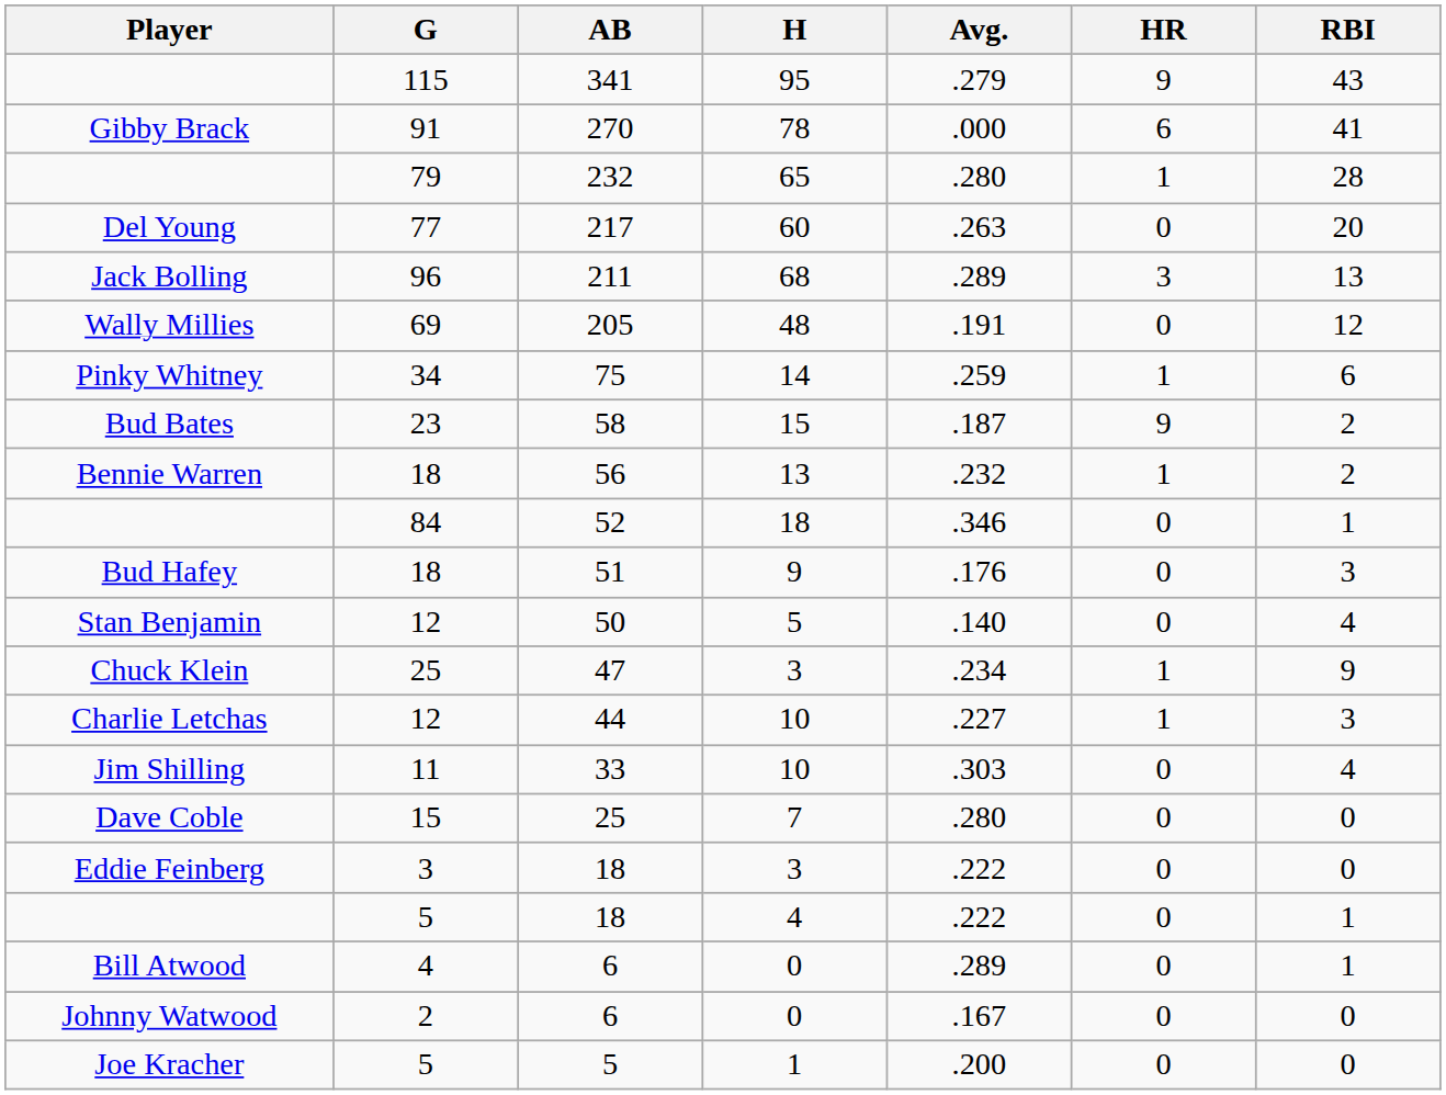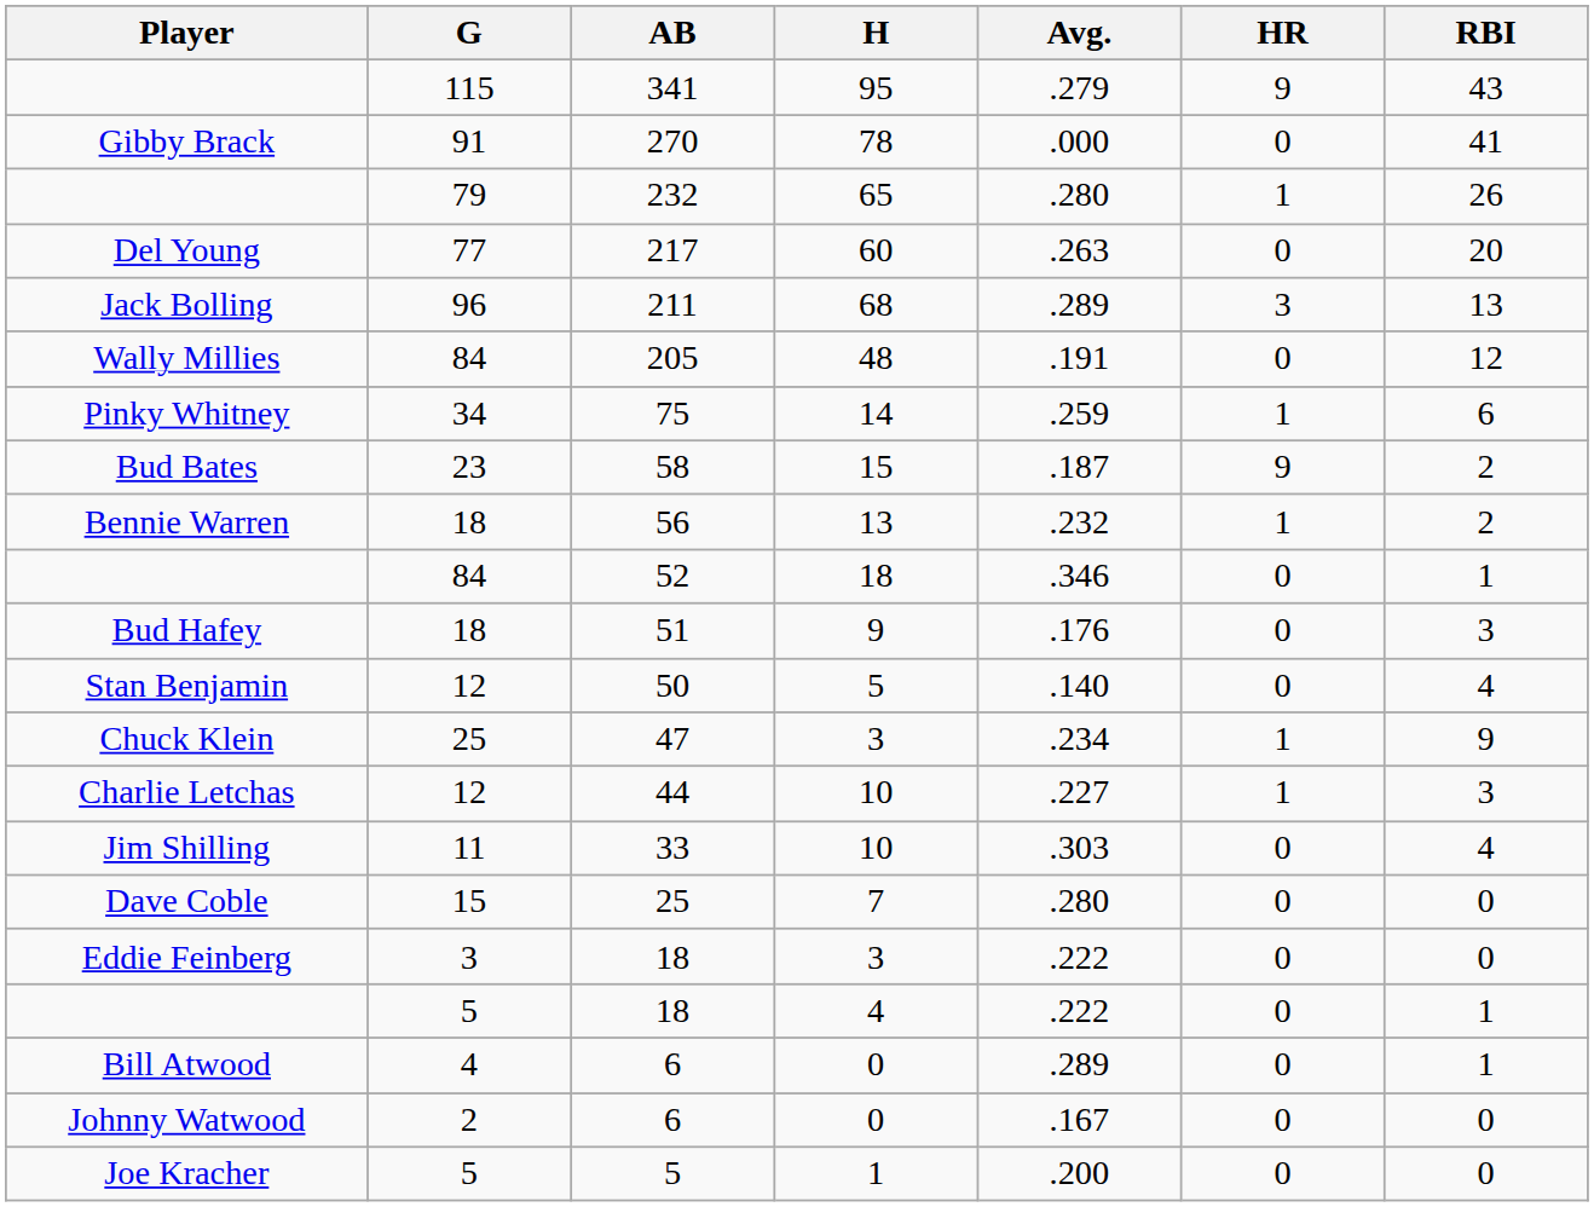270 | HR: 6 -> 0
232 | RBI: 28 -> 26
205 | G: 69 -> 84
